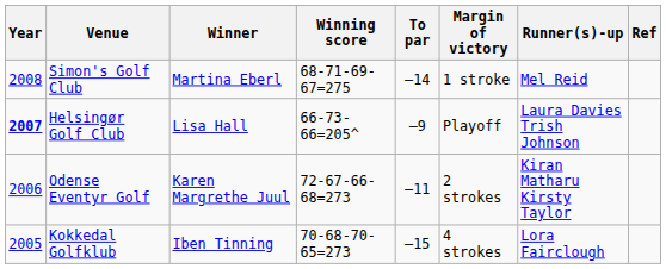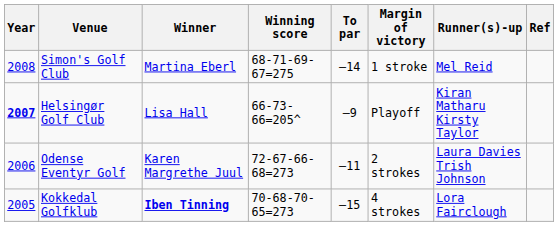Helsingør Golf Club | Runner(s)-up: Laura Davies Trish Johnson -> Kiran Matharu Kirsty Taylor
Odense Eventyr Golf | Runner(s)-up: Kiran Matharu Kirsty Taylor -> Laura Davies Trish Johnson
Kokkedal Golfklub | Winner: normal -> bold
